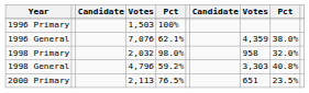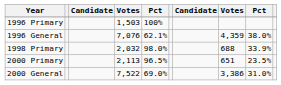1998 Primary | column 8: 958 -> 688
1998 Primary | column 9: 32.0% -> 33.9%
- row: 1998 General | 4,796 | 59.2% | 3,303 | 40.8%
2000 Primary | column 5: 76.5% -> 96.5%
+ row: 2000 General | 7,522 | 69.0% | 3,386 | 31.0%
